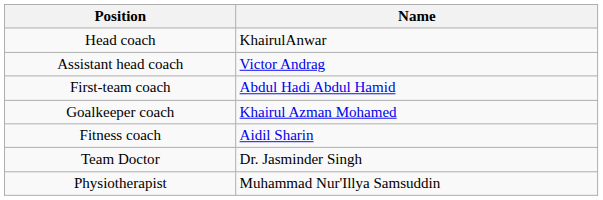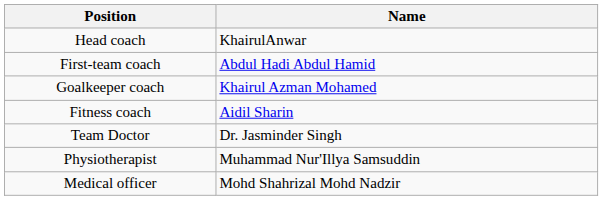- row: Assistant head coach | Victor Andrag
+ row: Medical officer | Mohd Shahrizal Mohd Nadzir
